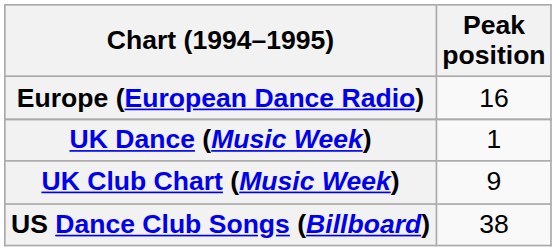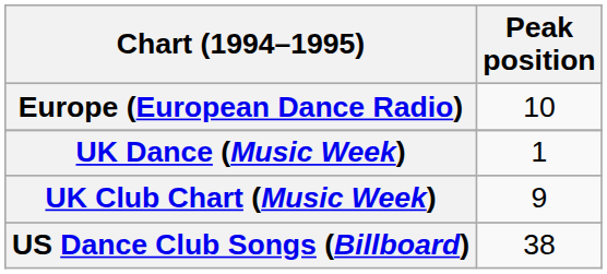Europe (European Dance Radio) | Peak position: 16 -> 10
